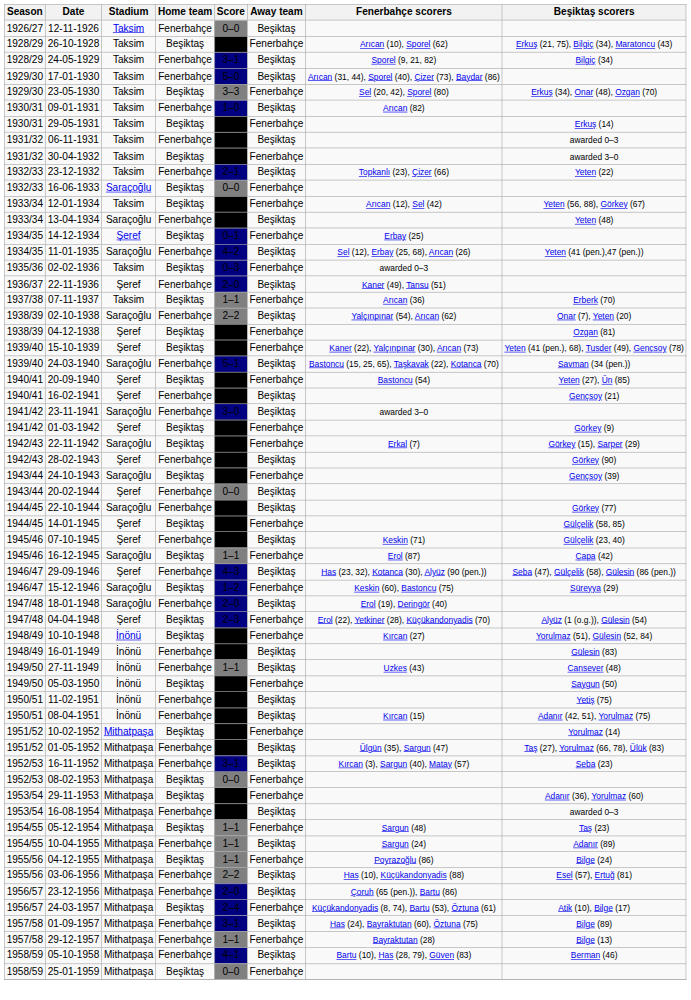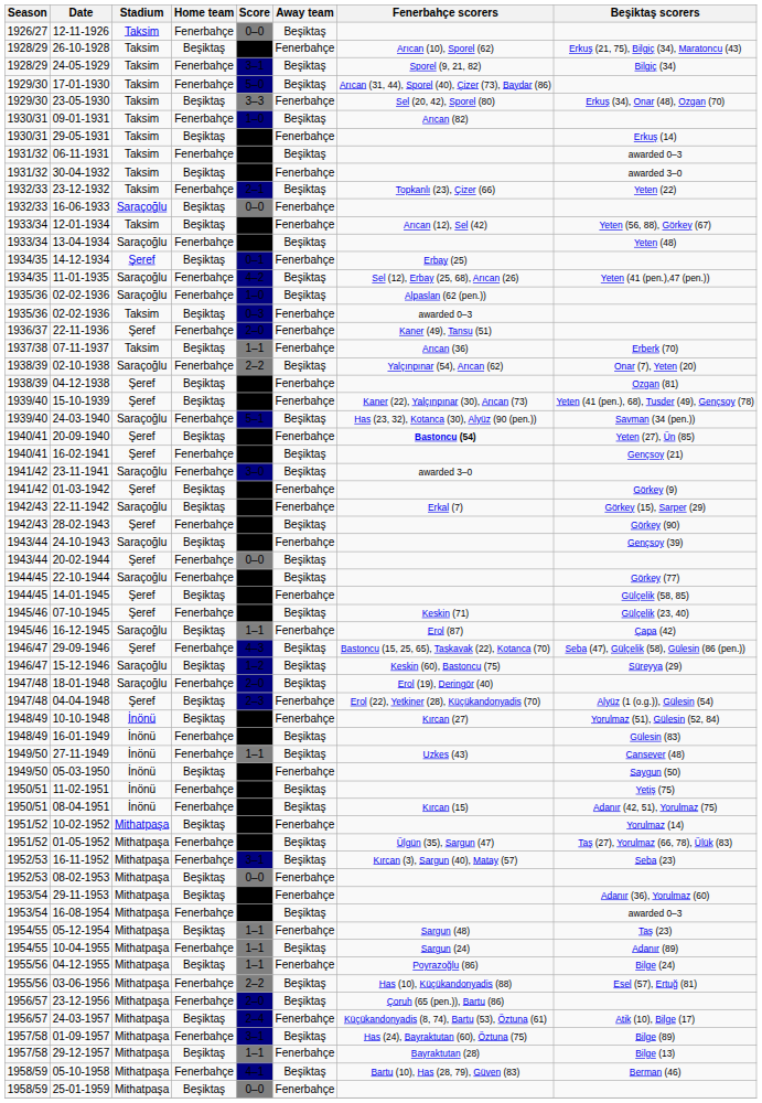+ row: 1935/36 | 02-02-1936 | Saraçoğlu | Fenerbahçe | 1–0 | Beşiktaş | Alpaslan (62 (pen.))
22-11-1936 | Away team: Beşiktaş -> Fenerbahçe
24-03-1940 | Fenerbahçe scorers: Bastoncu (15, 25, 65), Taşkavak (22), Kotanca (70) -> Has (23, 32), Kotanca (30), Alyüz (90 (pen.))
20-09-1940 | Fenerbahçe scorers: normal -> bold
29-09-1946 | Fenerbahçe scorers: Has (23, 32), Kotanca (30), Alyüz (90 (pen.)) -> Bastoncu (15, 25, 65), Taşkavak (22), Kotanca (70)
15-12-1946 | Away team: Fenerbahçe -> Beşiktaş
29-12-1957 | Home team: Fenerbahçe -> Beşiktaş
